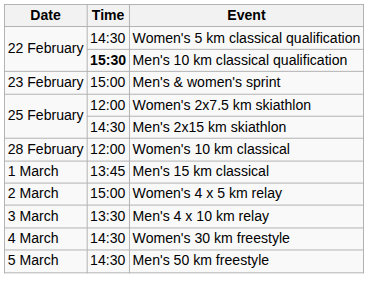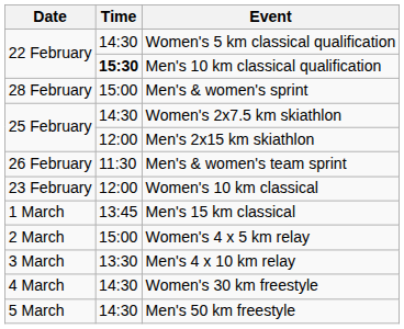Men's & women's sprint | Date: 23 February -> 28 February
Women's 2x7.5 km skiathlon | Time: 12:00 -> 14:30
Men's 2x15 km skiathlon | Time: 14:30 -> 12:00
+ row: 26 February | 11:30 | Men's & women's team sprint
Women's 10 km classical | Date: 28 February -> 23 February
